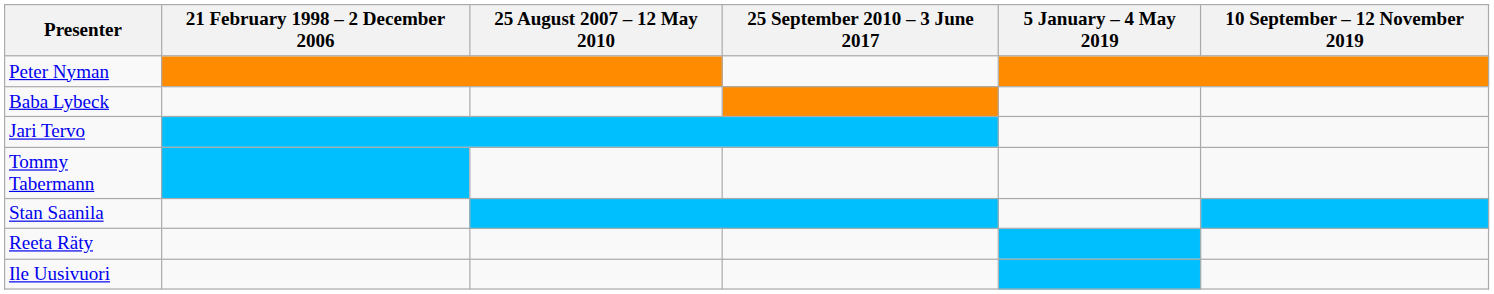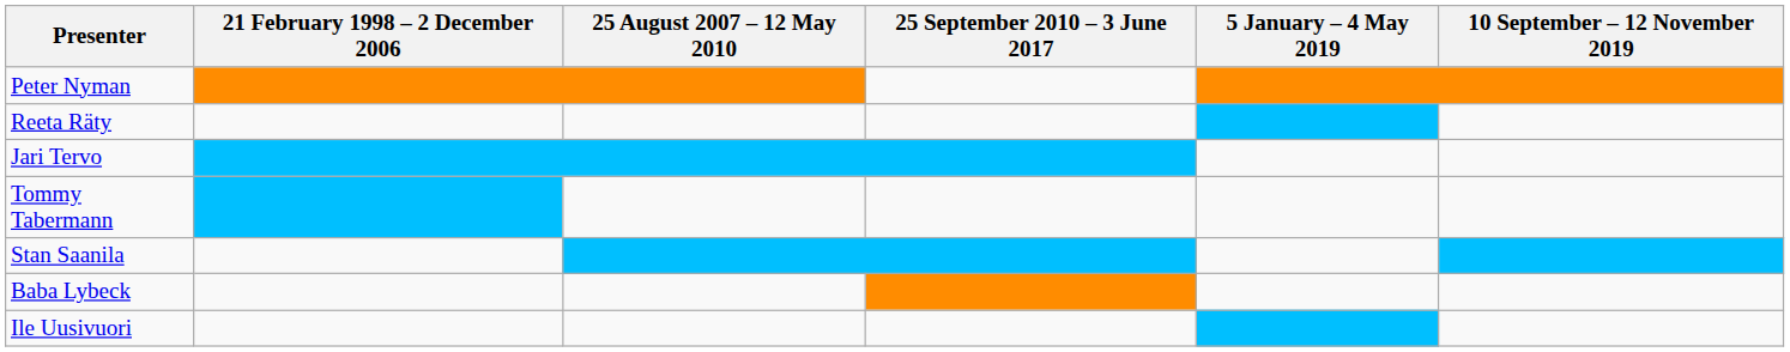rows swapped: Baba Lybeck <-> Reeta Räty
